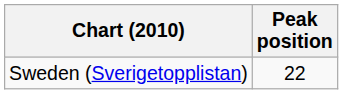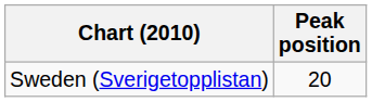Sweden (Sverigetopplistan) | Peak position: 22 -> 20
